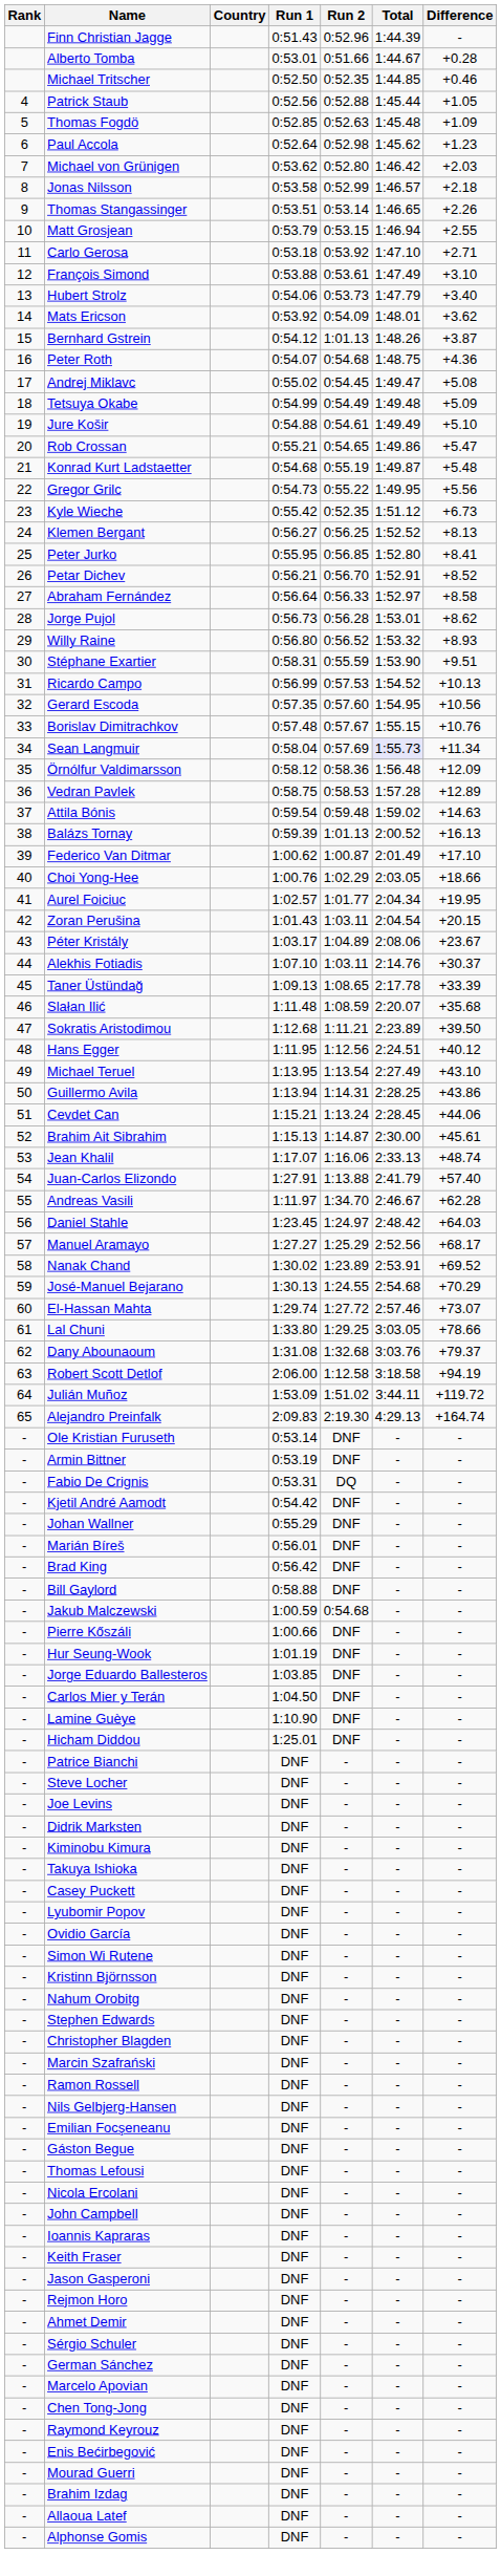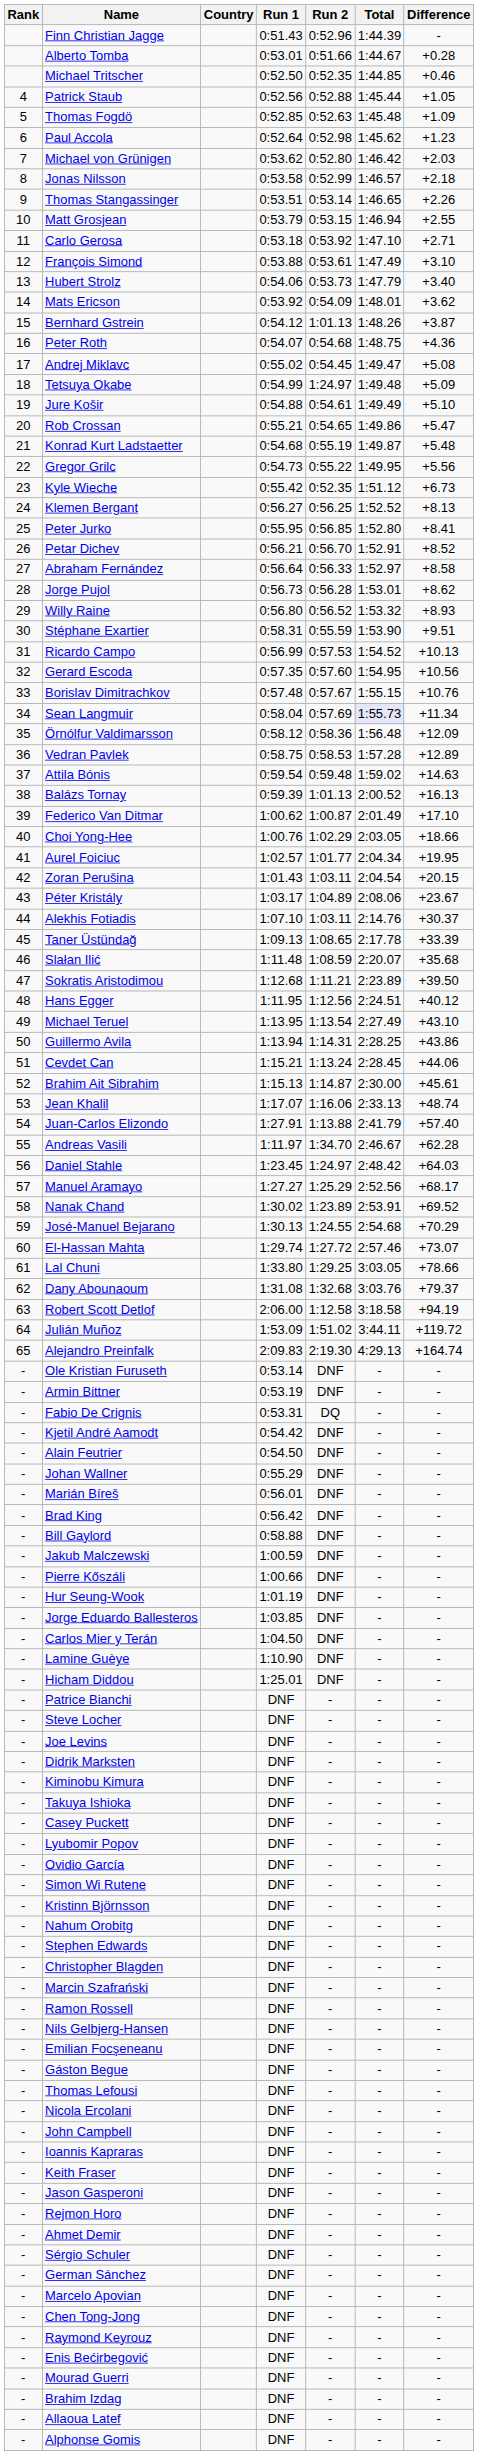Tetsuya Okabe | Run 2: 0:54.49 -> 1:24.97
+ row: - | Alain Feutrier | 0:54.50 | DNF | - | -
Jakub Malczewski | Run 2: 0:54.68 -> DNF
